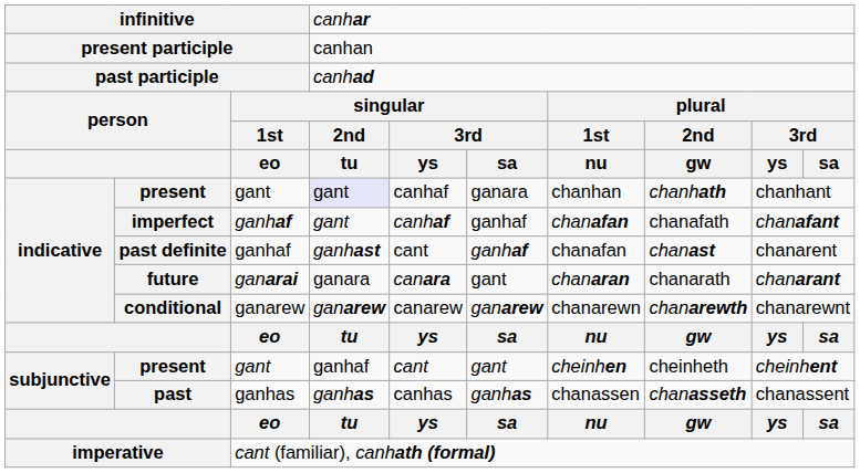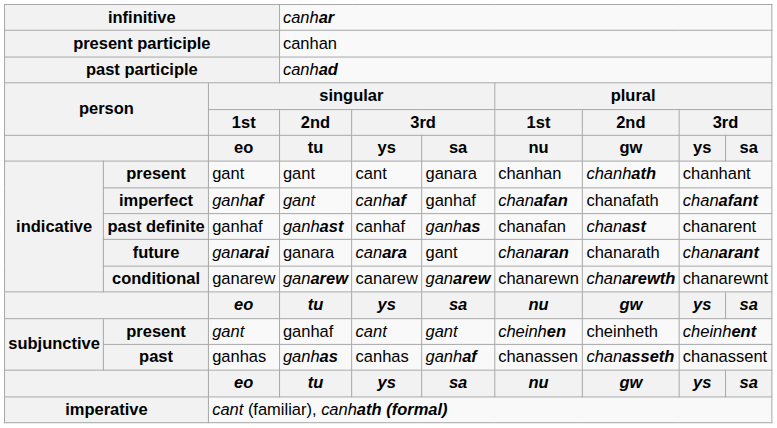indicative / present | column 4: lavender background -> no background
indicative / present | column 5: canhaf -> cant
past definite | column 5: cant -> canhaf
past definite | column 6: ganhaf -> ganhas
past | column 6: ganhas -> ganhaf
